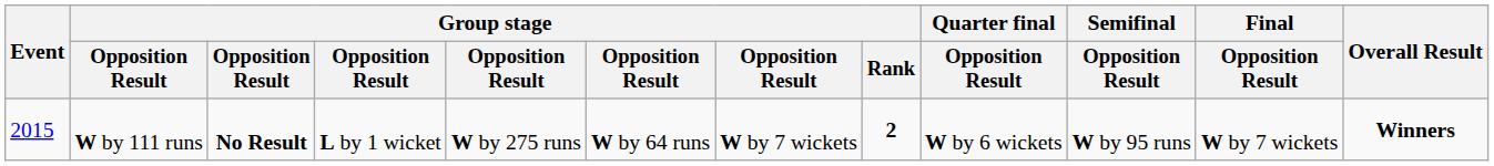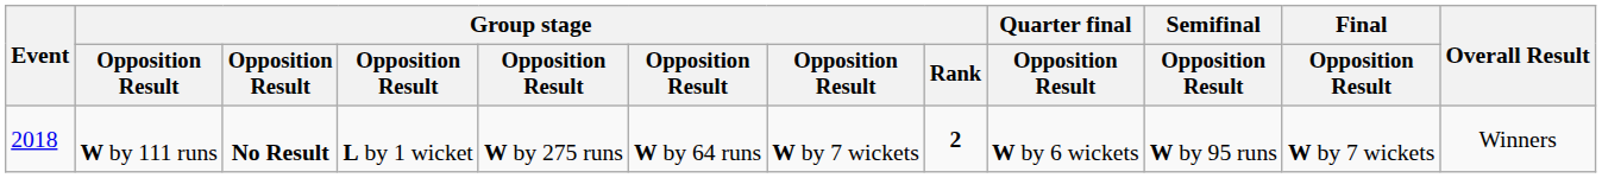W by 111 runs | Event: 2015 -> 2018
W by 111 runs | Overall Result: bold -> normal
